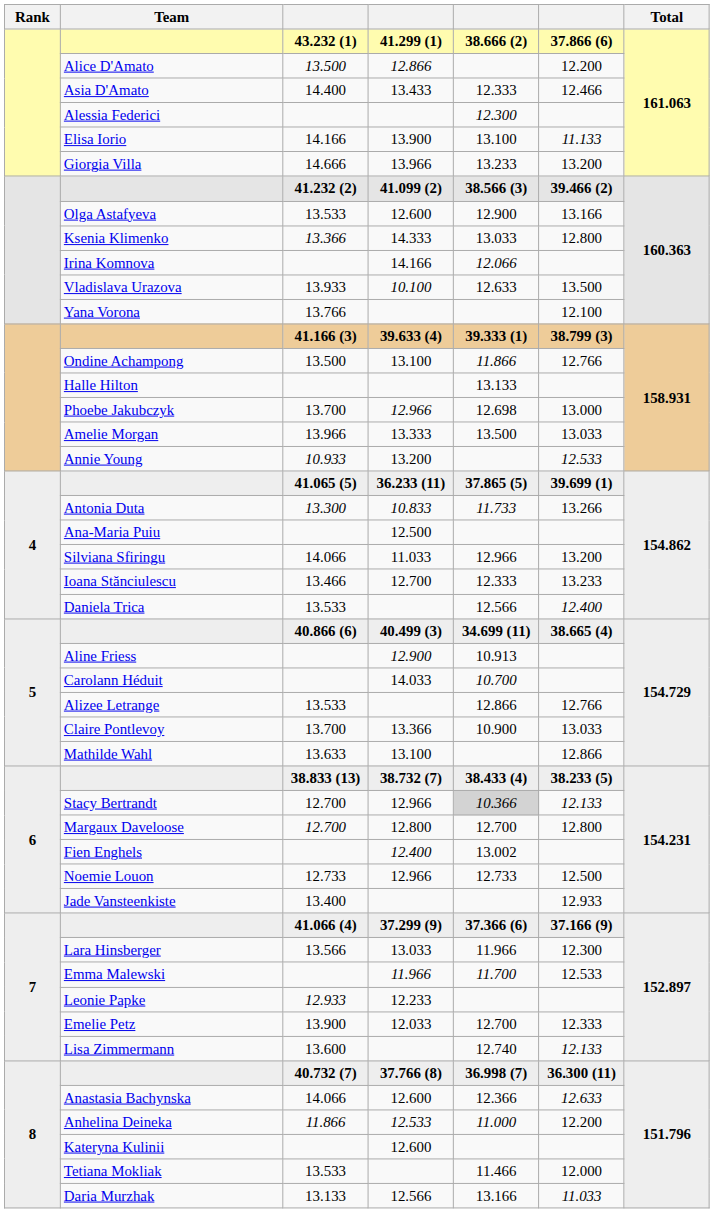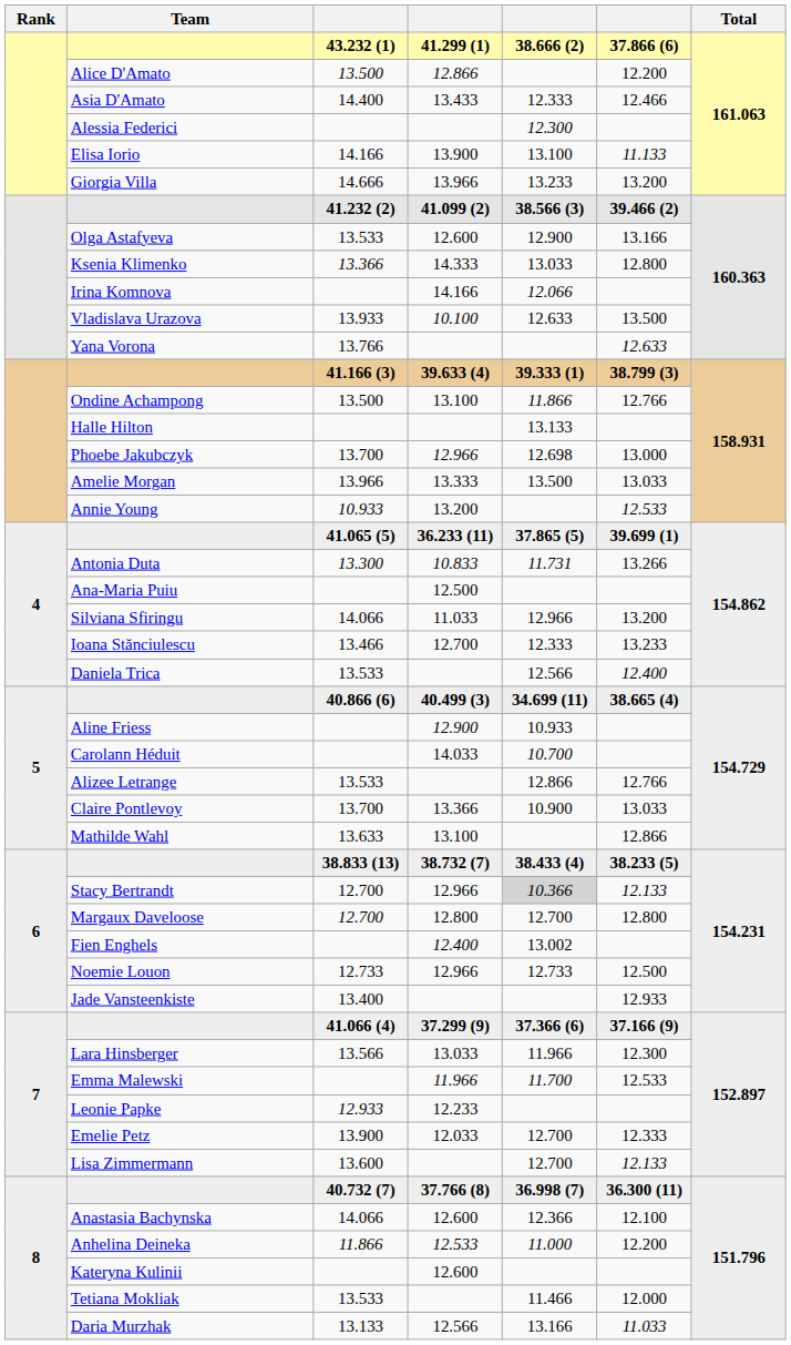Yana Vorona | column 6: 12.100 -> 12.633
Antonia Duta | column 5: 11.733 -> 11.731
Aline Friess | column 5: 10.913 -> 10.933
Lisa Zimmermann | column 5: 12.740 -> 12.700
Anastasia Bachynska | column 6: 12.633 -> 12.100
